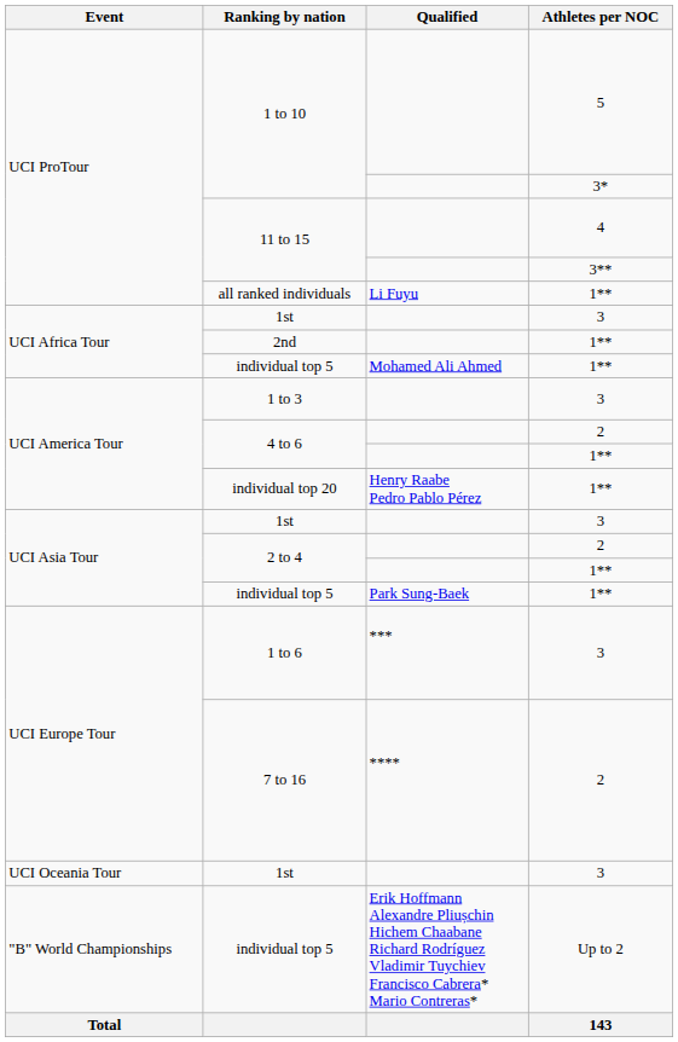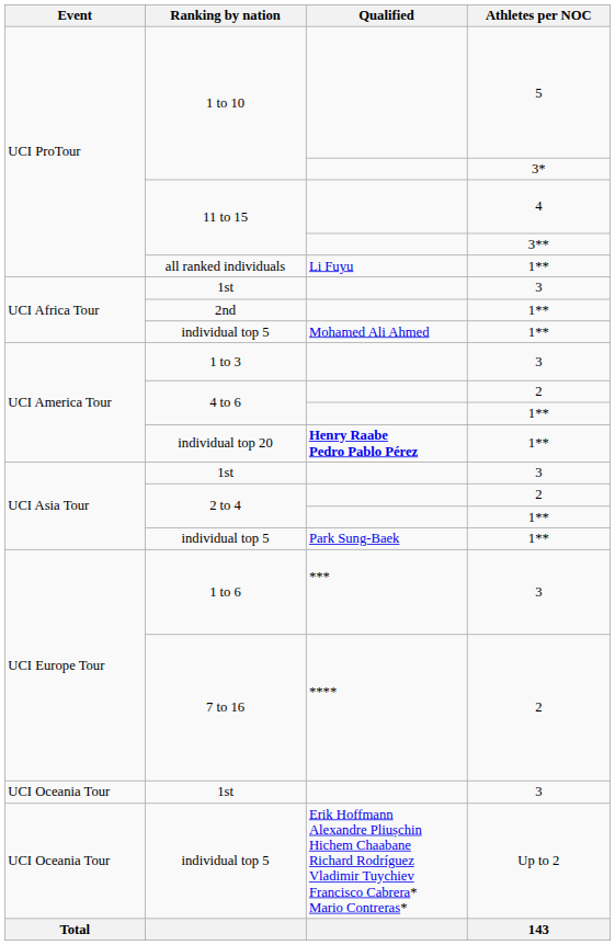individual top 20 | Qualified: normal -> bold
individual top 5 / Up to 2 | Event: "B" World Championships -> UCI Oceania Tour
